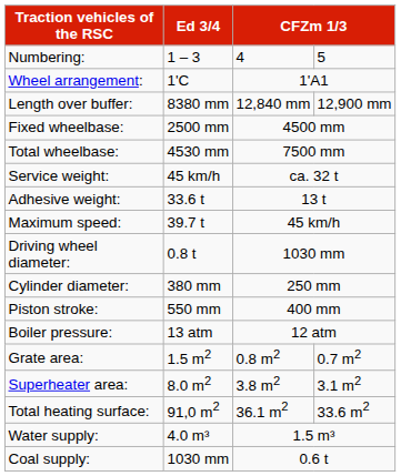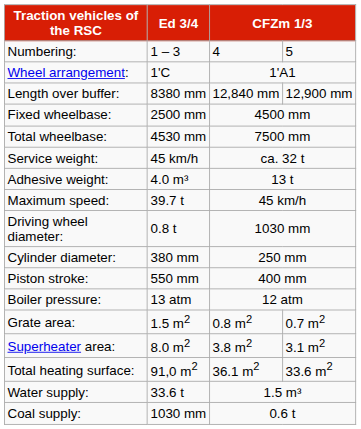Adhesive weight: | Ed 3/4: 33.6 t -> 4.0 m³
Water supply: | Ed 3/4: 4.0 m³ -> 33.6 t
